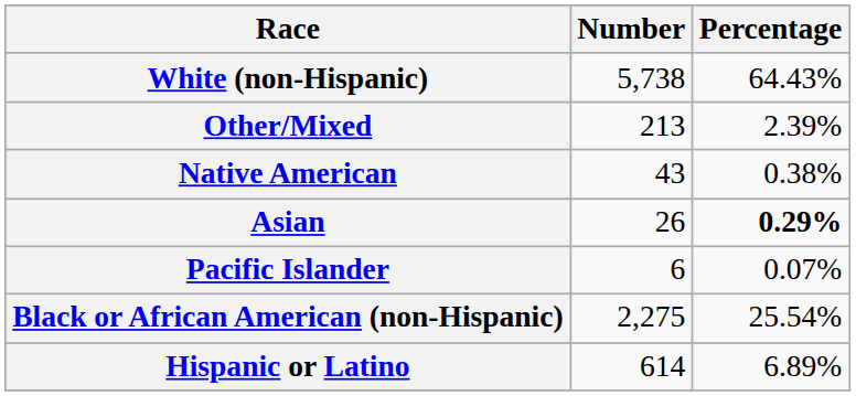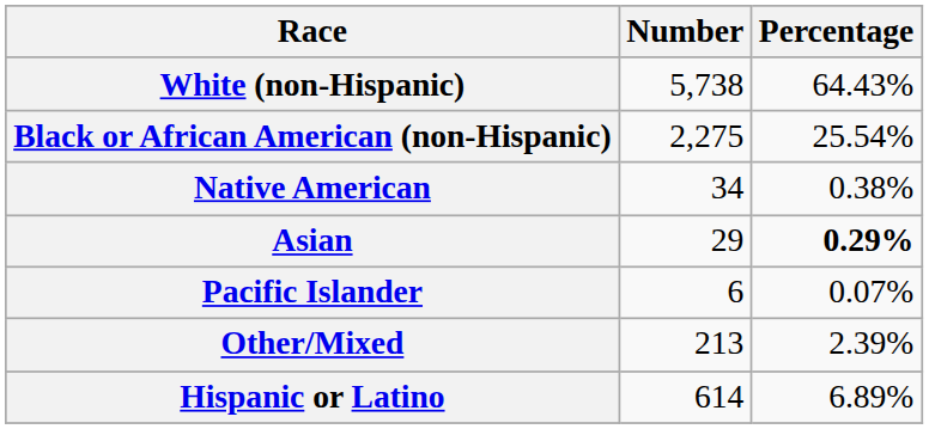rows swapped: Black or African American (non-Hispanic) <-> Other/Mixed
Native American | Number: 43 -> 34
Asian | Number: 26 -> 29
